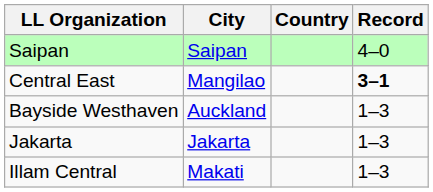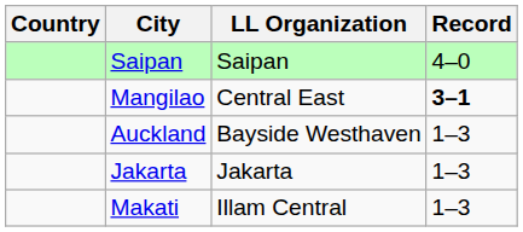columns swapped: Country <-> LL Organization
